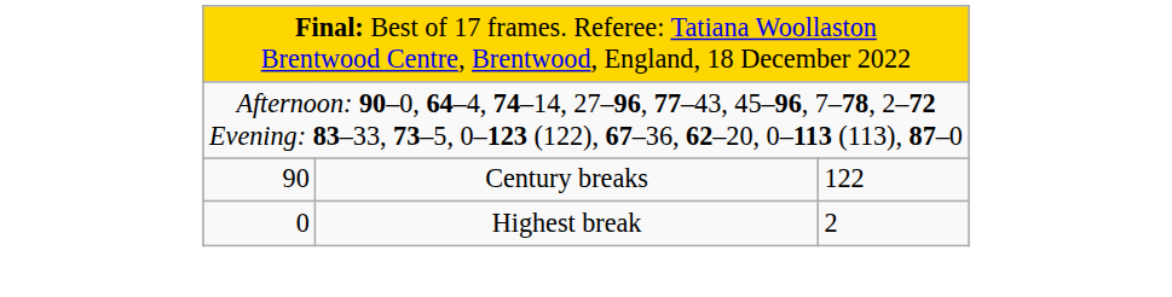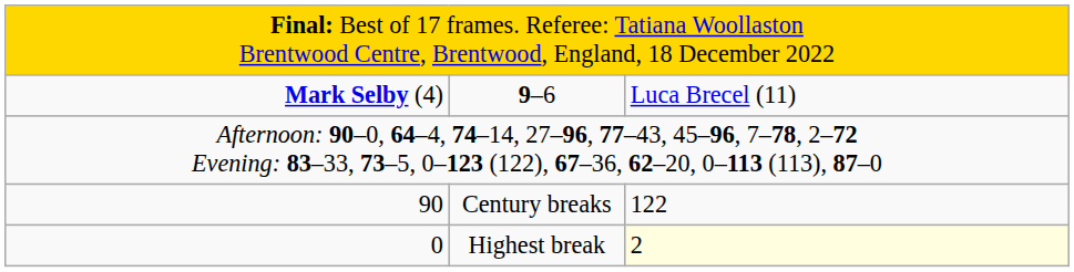+ row: Mark Selby (4) | 9–6 | Luca Brecel (11)
0 | column 3: no background -> lightyellow background
